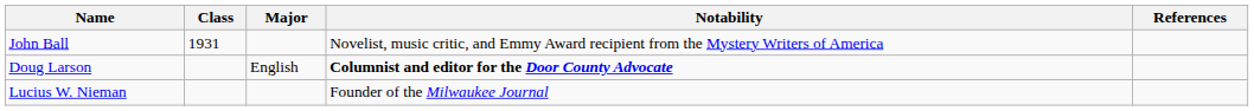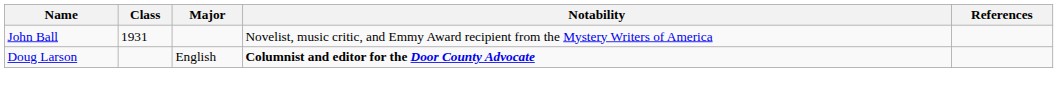- row: Lucius W. Nieman | Founder of the Milwaukee Journal
